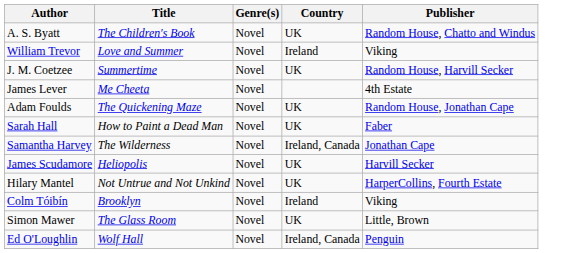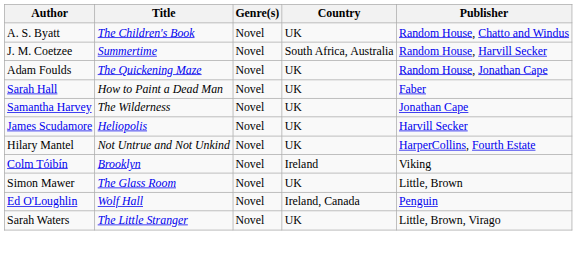- row: William Trevor | Love and Summer | Novel | Ireland | Viking
J. M. Coetzee | Country: UK -> South Africa, Australia
- row: James Lever | Me Cheeta | Novel | 4th Estate
Samantha Harvey | Country: Ireland, Canada -> UK
+ row: Sarah Waters | The Little Stranger | Novel | UK | Little, Brown, Virago
